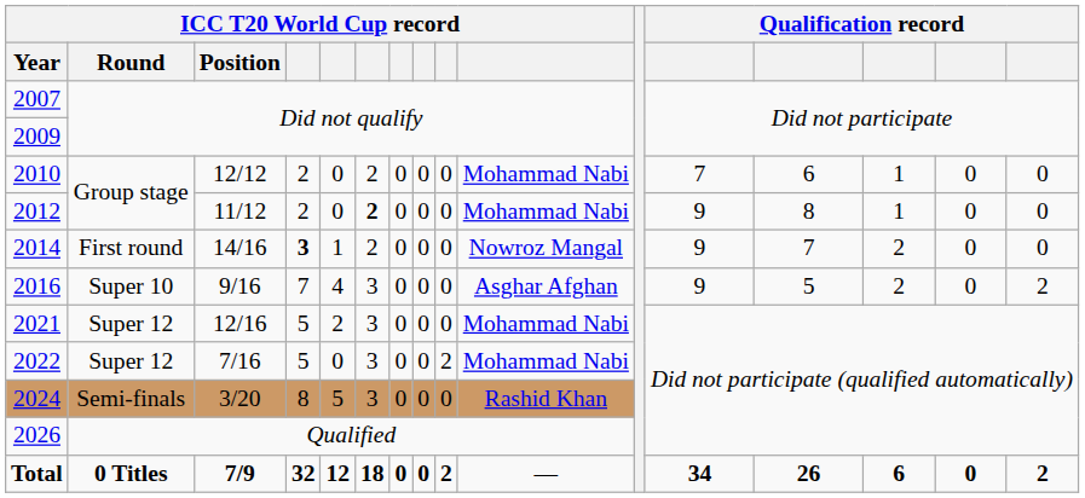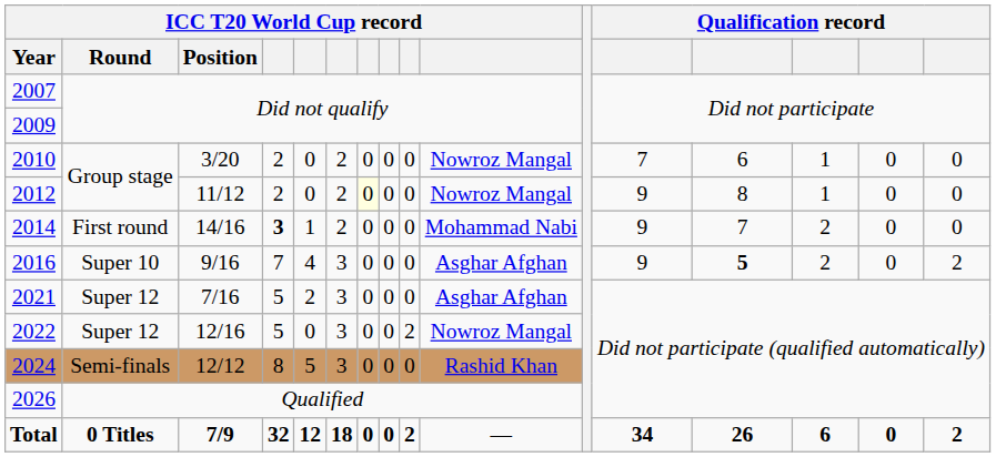2010 | ICC T20 World Cup record / Position: 12/12 -> 3/20
2010 | column 10: Mohammad Nabi -> Nowroz Mangal
2012 | column 6: bold -> normal
2012 | column 7: no background -> lightyellow background
2012 | column 10: Mohammad Nabi -> Nowroz Mangal
2014 | column 10: Nowroz Mangal -> Mohammad Nabi
2016 | column 13: normal -> bold
2021 | ICC T20 World Cup record / Position: 12/16 -> 7/16
2021 | column 10: Mohammad Nabi -> Asghar Afghan
2022 | ICC T20 World Cup record / Position: 7/16 -> 12/16
2022 | column 10: Mohammad Nabi -> Nowroz Mangal
2024 | ICC T20 World Cup record / Position: 3/20 -> 12/12
